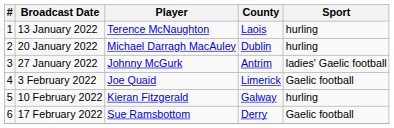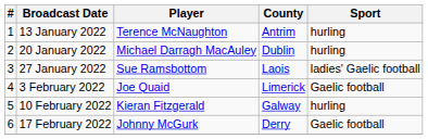13 January 2022 | County: Laois -> Antrim
27 January 2022 | Player: Johnny McGurk -> Sue Ramsbottom
27 January 2022 | County: Antrim -> Laois
17 February 2022 | Player: Sue Ramsbottom -> Johnny McGurk
